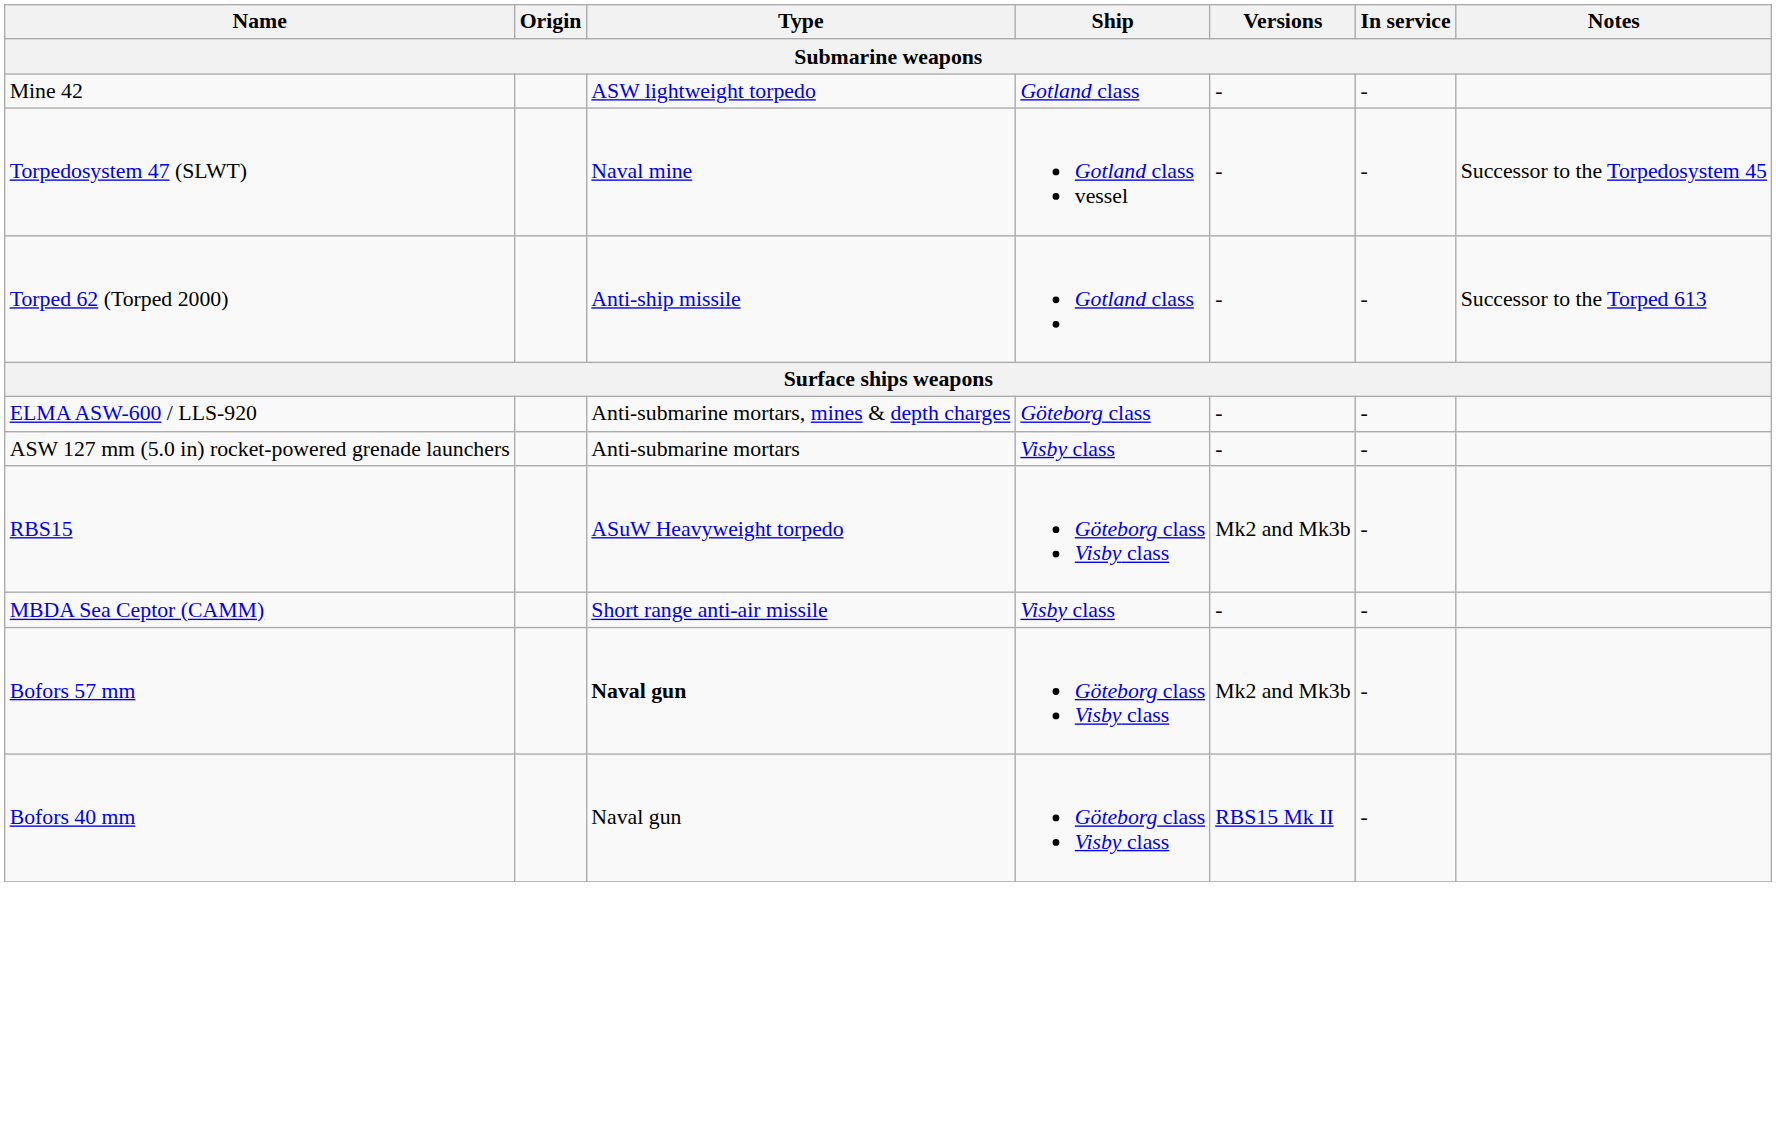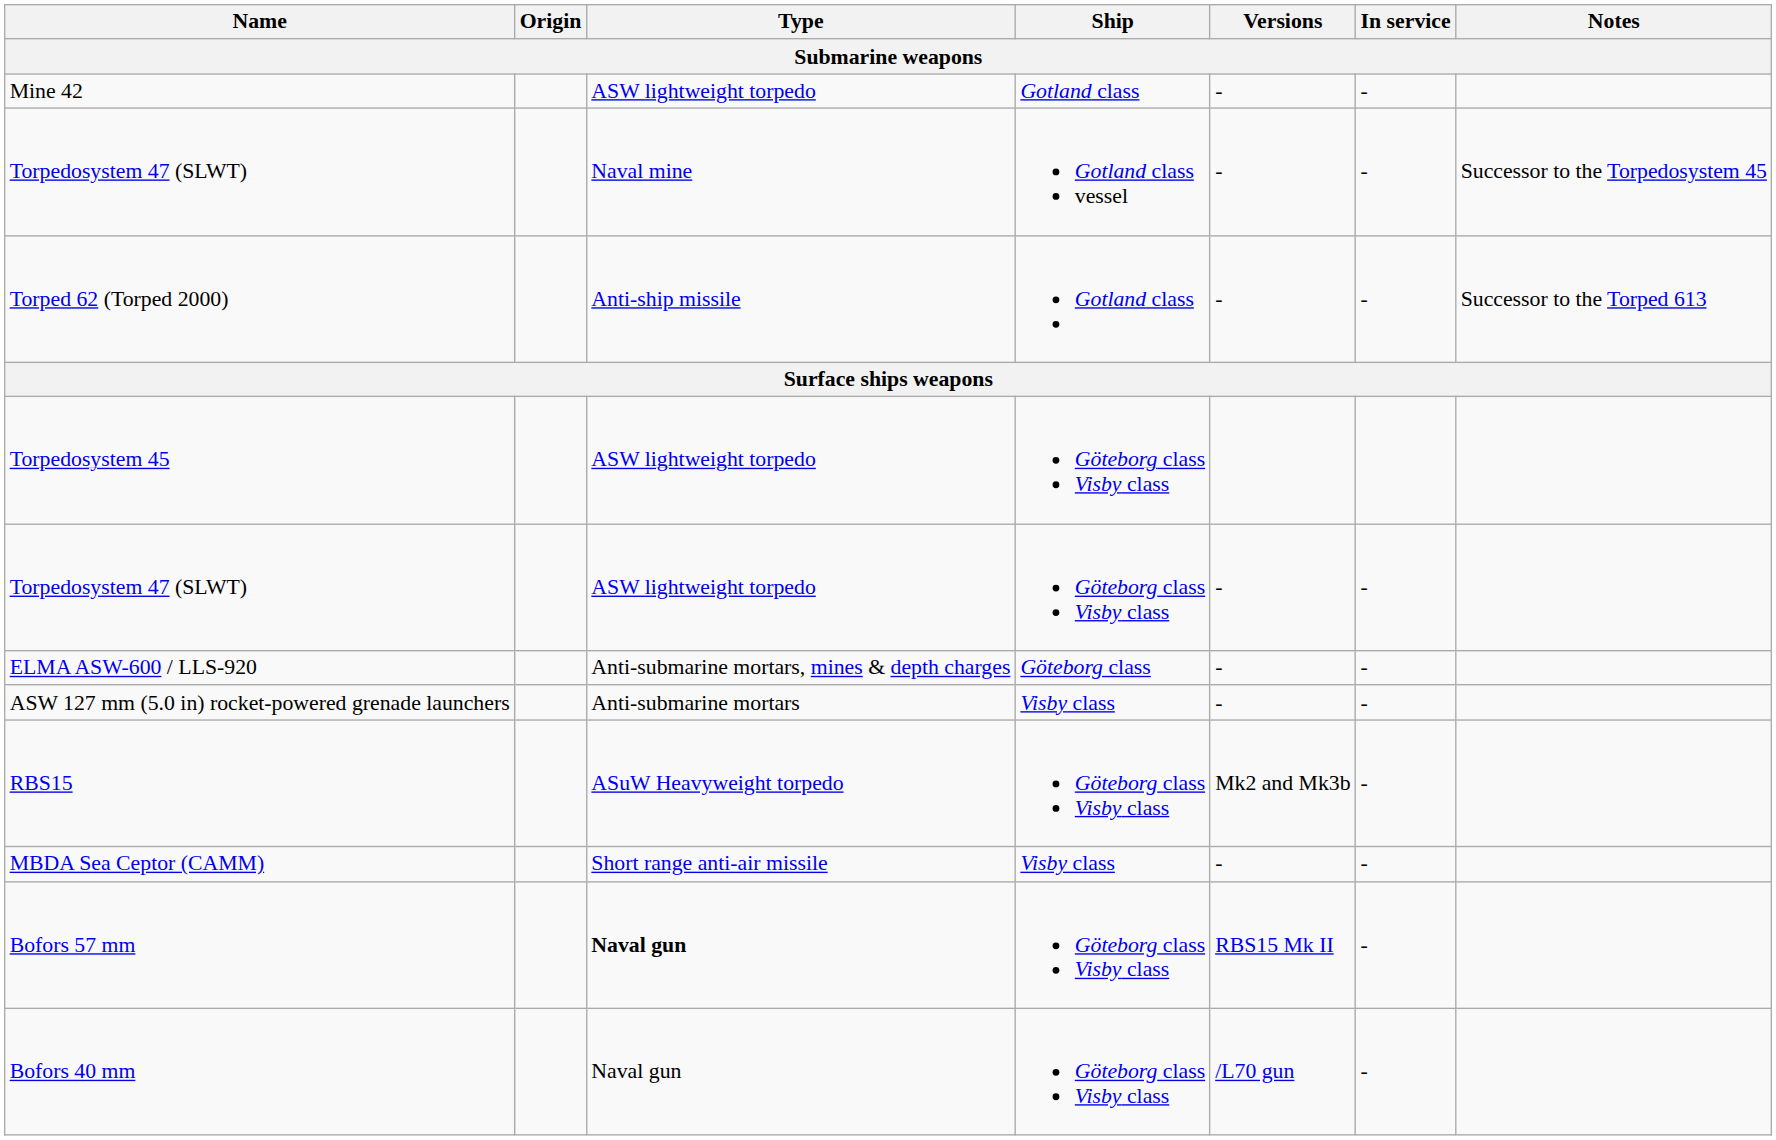+ row: Torpedosystem 45 | ASW lightweight torpedo | Göteborg class Visby class
+ row: Torpedosystem 47 (SLWT) | ASW lightweight torpedo | Göteborg class Visby class | - | -
Bofors 57 mm | Versions: Mk2 and Mk3b -> RBS15 Mk II
Bofors 40 mm | Versions: RBS15 Mk II -> /L70 gun
